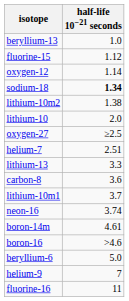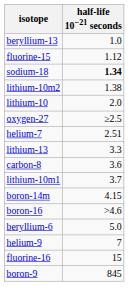- row: oxygen-12 | 1.14
- row: neon-16 | 3.74
boron-14m | half-life 10−21 seconds: 4.61 -> 4.15
fluorine-16 | half-life 10−21 seconds: 11 -> 15
+ row: boron-9 | 845
